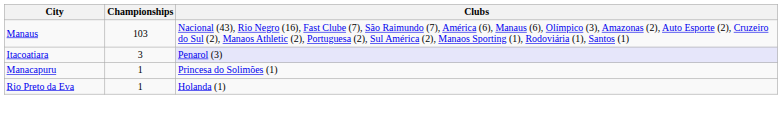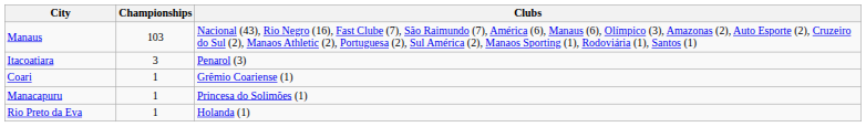Itacoatiara | Clubs: lavender background -> no background
+ row: Coari | 1 | Grêmio Coariense (1)
